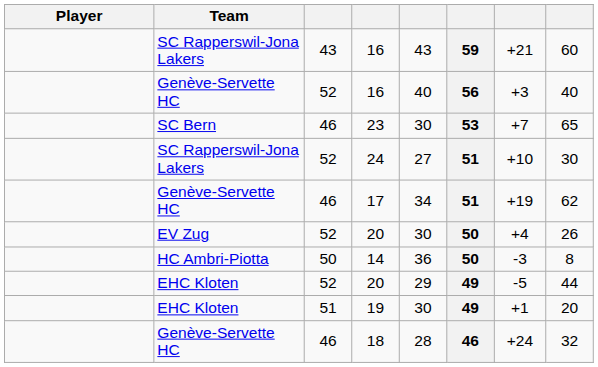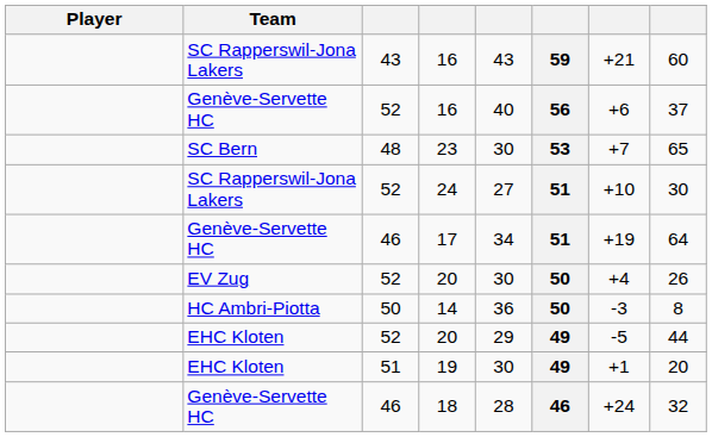Genève-Servette HC / 16 | column 7: +3 -> +6
Genève-Servette HC / 16 | column 8: 40 -> 37
23 | column 3: 46 -> 48
17 | column 8: 62 -> 64
